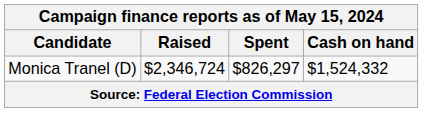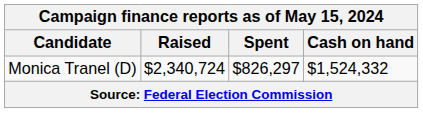Monica Tranel (D) | Raised: $2,346,724 -> $2,340,724
